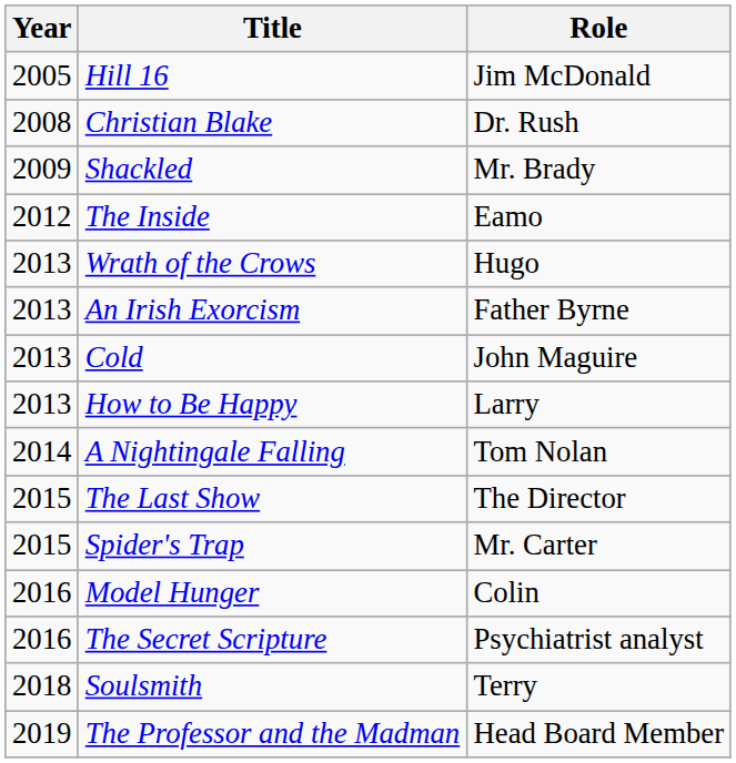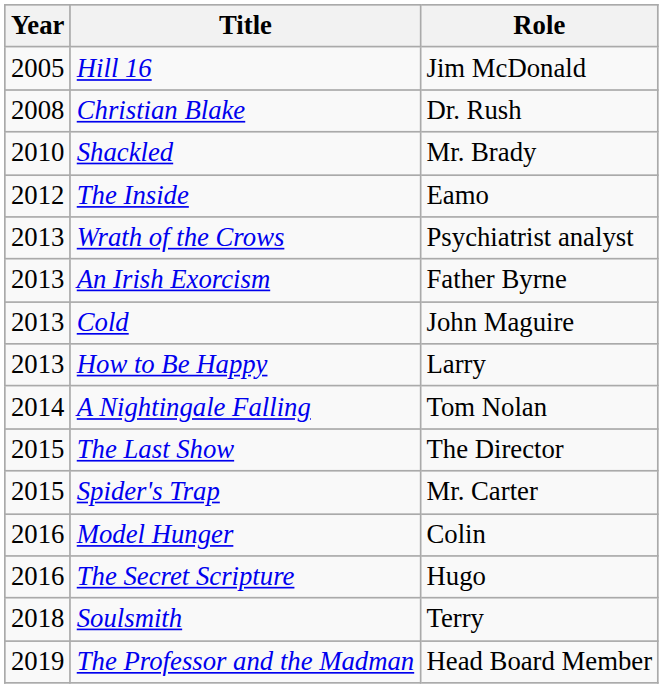Shackled | Year: 2009 -> 2010
Wrath of the Crows | Role: Hugo -> Psychiatrist analyst
The Secret Scripture | Role: Psychiatrist analyst -> Hugo
